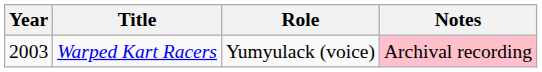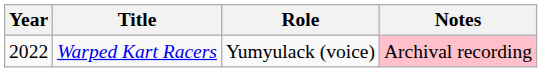Warped Kart Racers | Year: 2003 -> 2022
